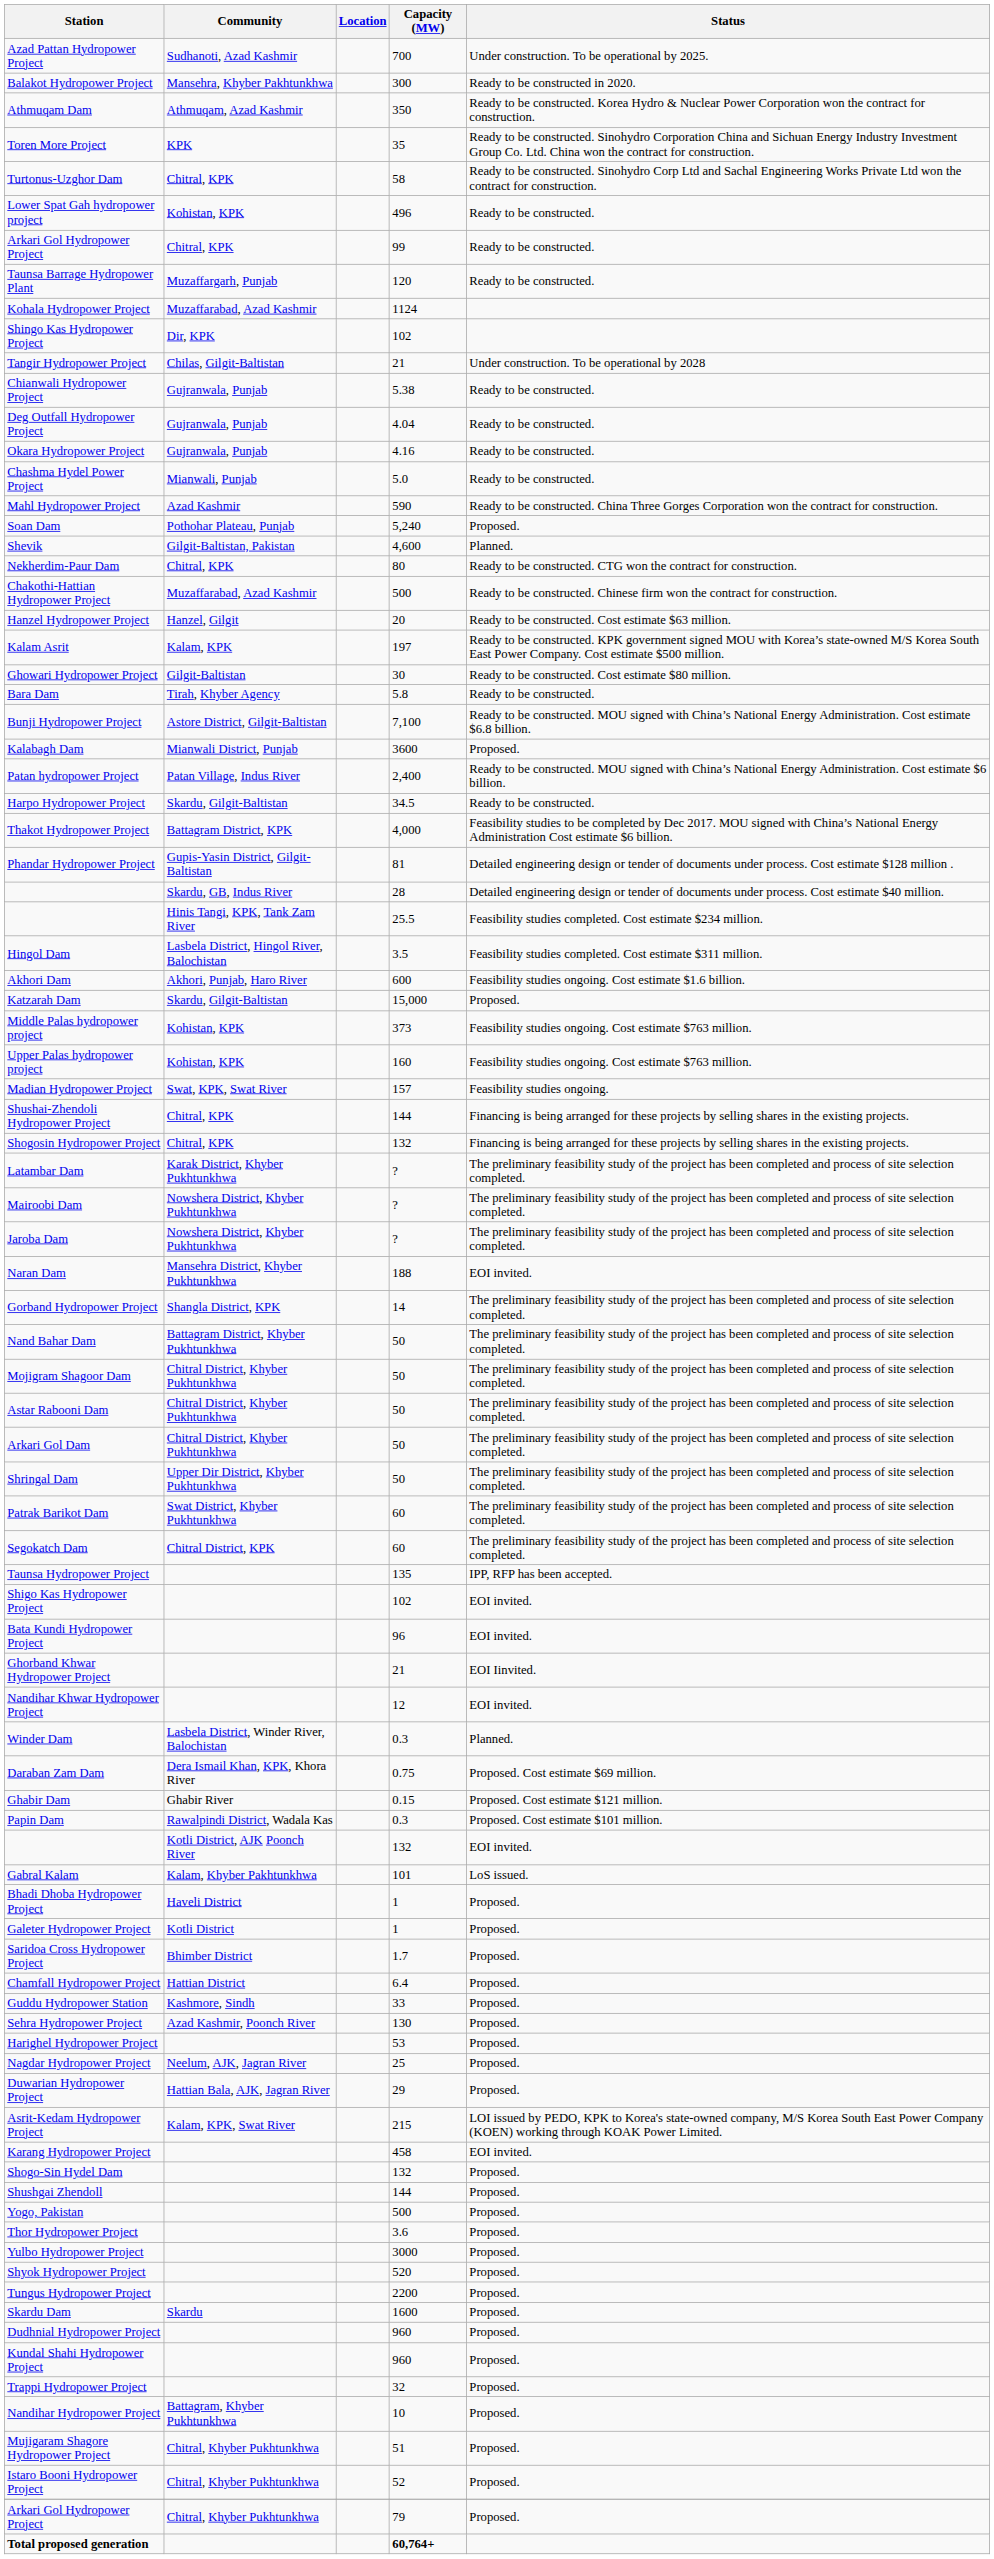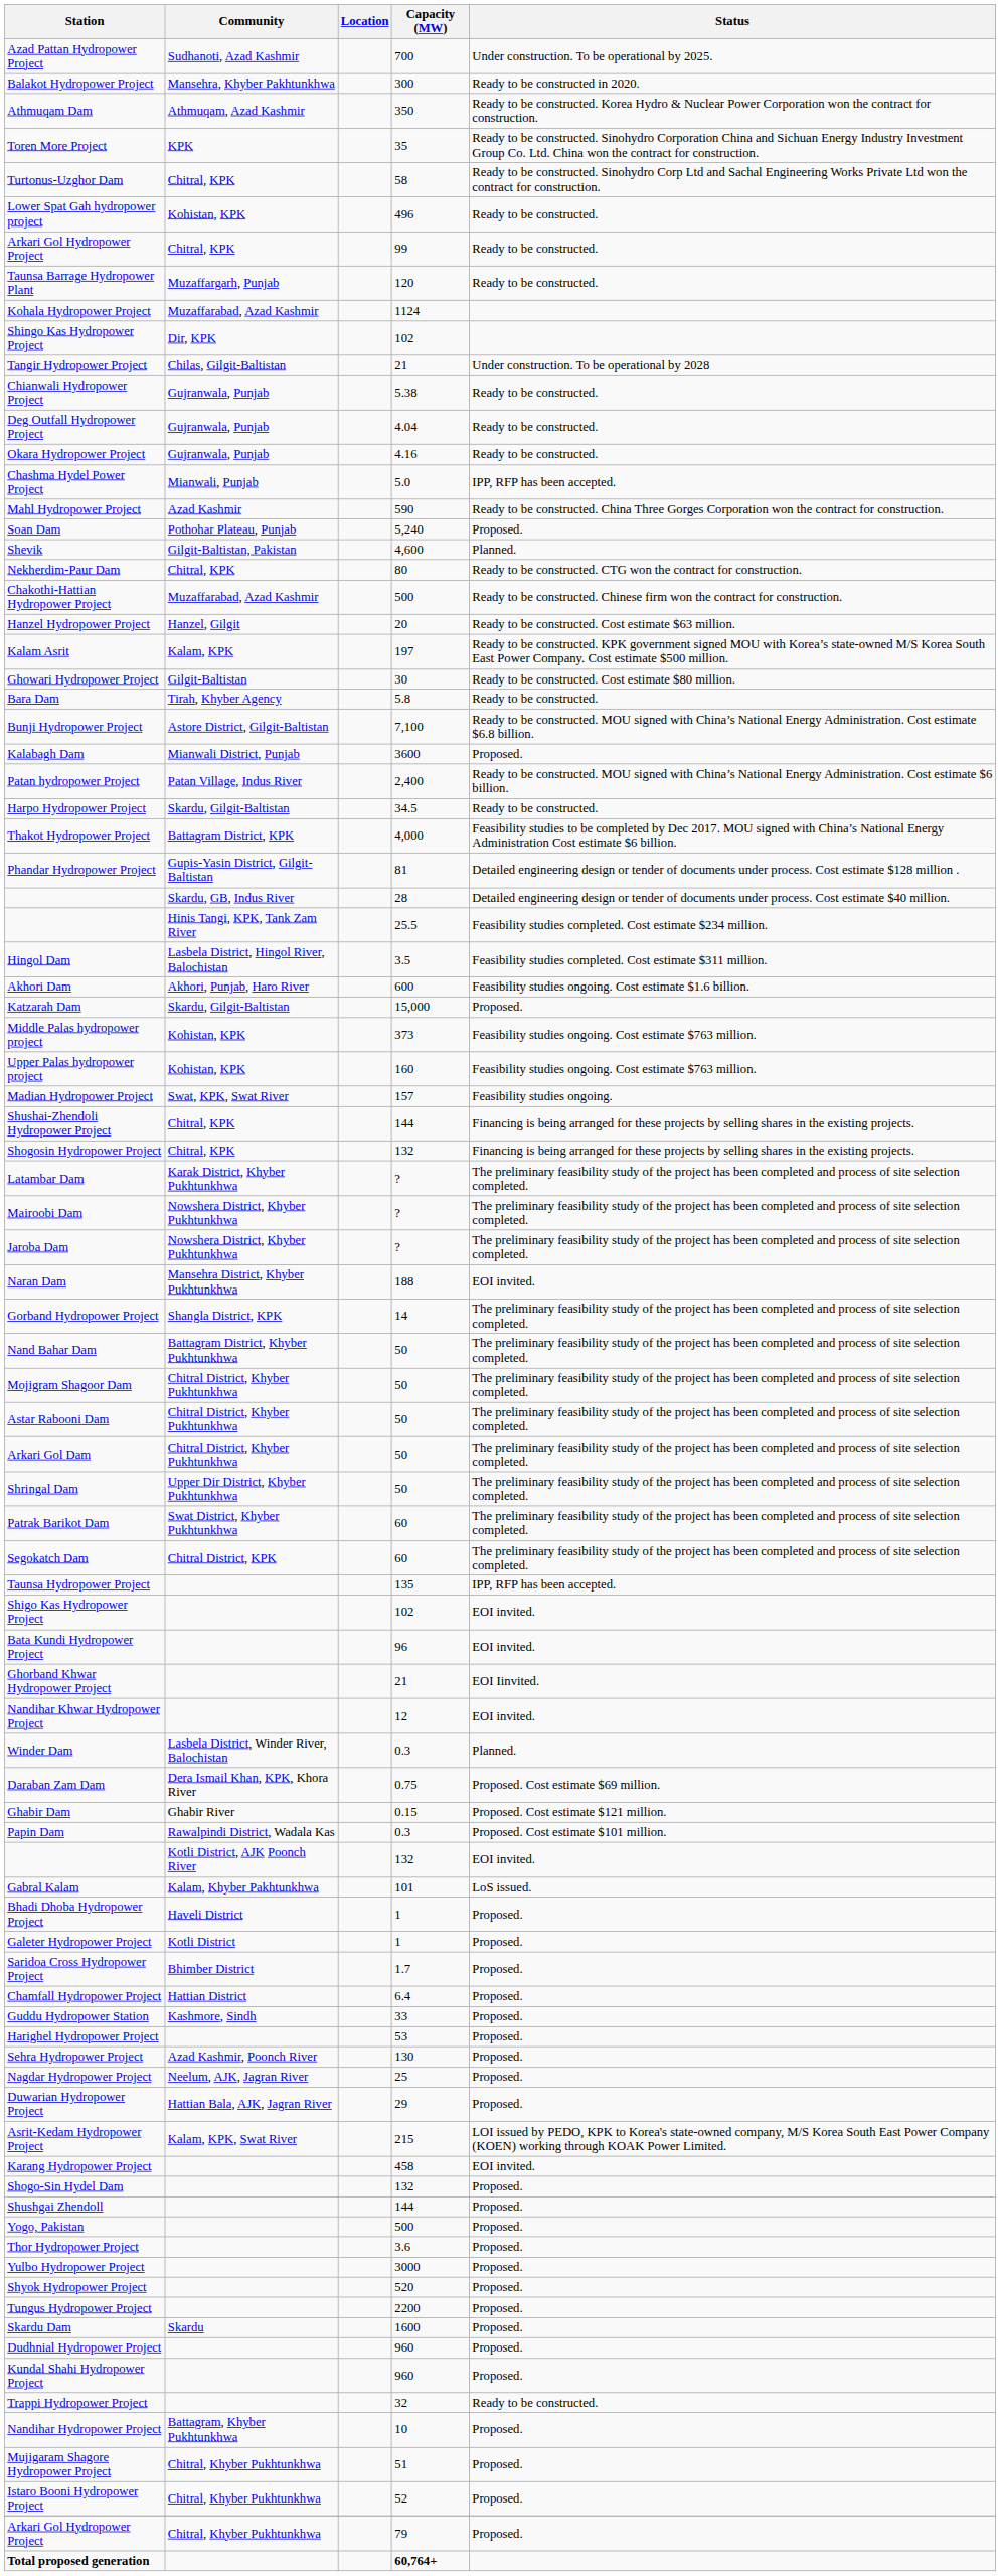Chashma Hydel Power Project | Status: Ready to be constructed. -> IPP, RFP has been accepted.
rows swapped: Harighel Hydropower Project <-> Sehra Hydropower Project
Trappi Hydropower Project | Status: Proposed. -> Ready to be constructed.
